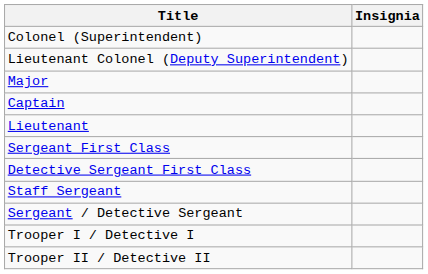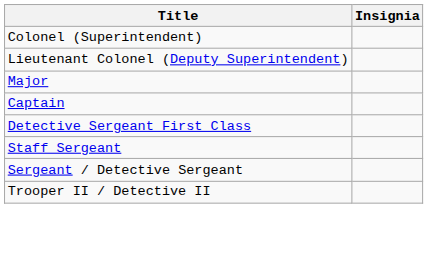- row: Lieutenant
- row: Sergeant First Class
- row: Trooper I / Detective I
